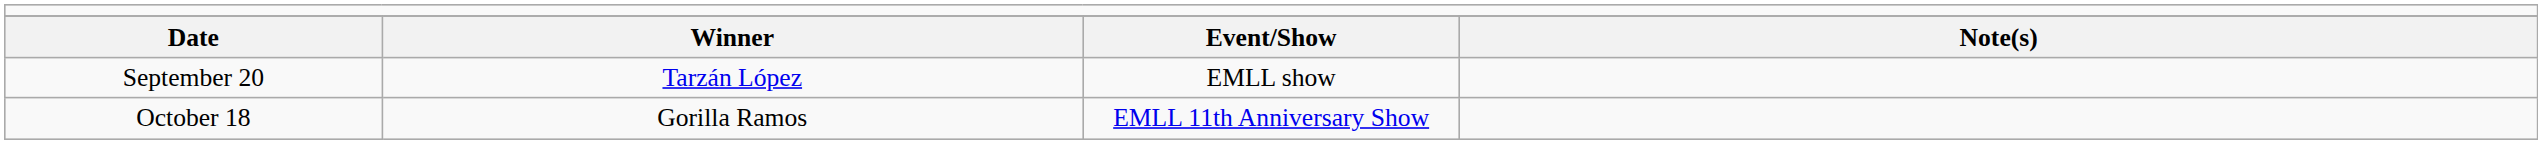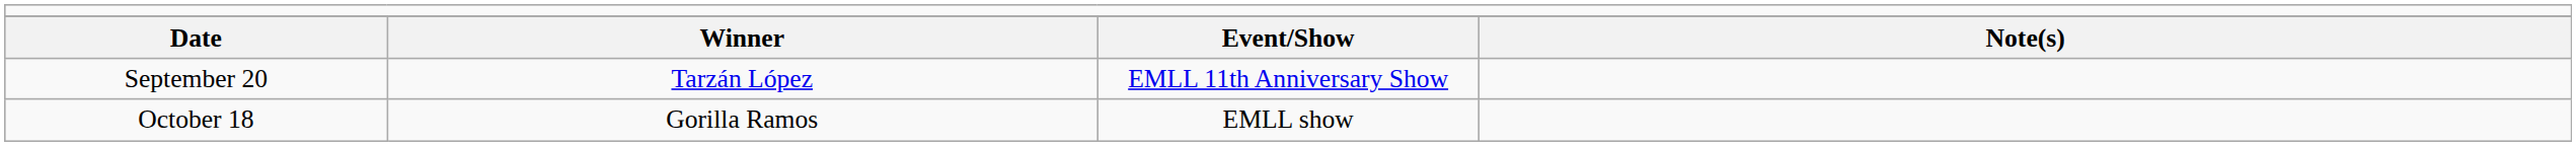September 20 | column 3: EMLL show -> EMLL 11th Anniversary Show
October 18 | column 3: EMLL 11th Anniversary Show -> EMLL show
